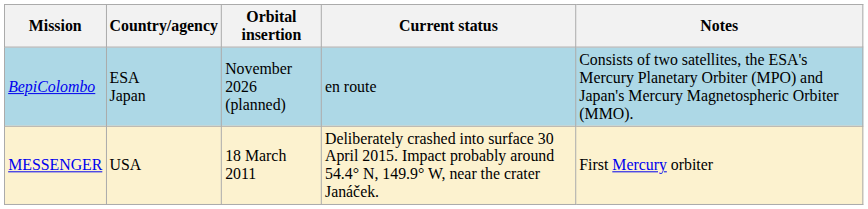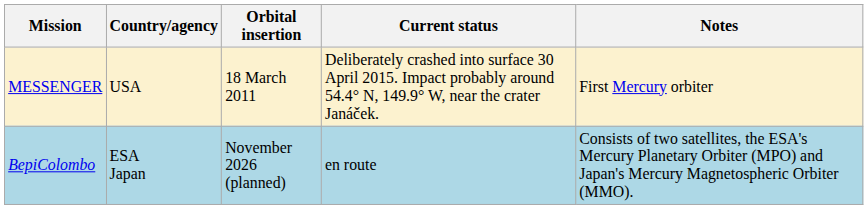rows swapped: MESSENGER <-> BepiColombo
